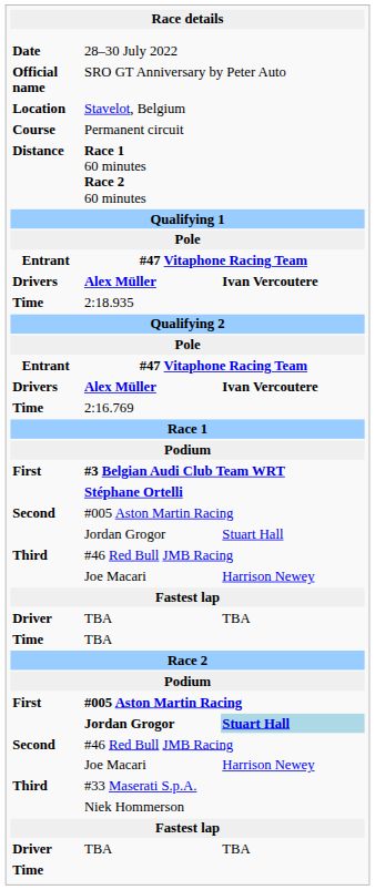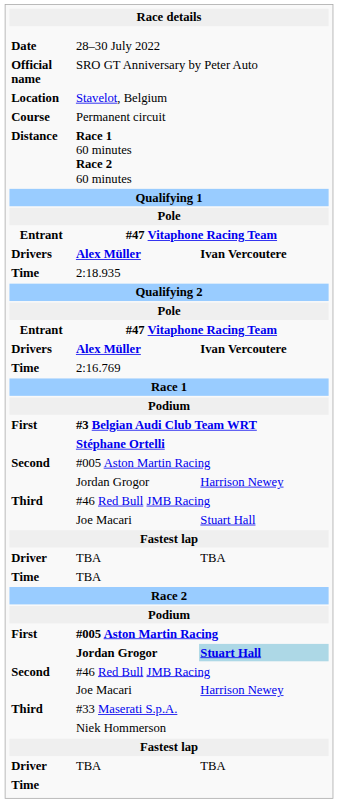Second / Jordan Grogor | column 3: Stuart Hall -> Harrison Newey
Third / Joe Macari | column 3: Harrison Newey -> Stuart Hall
